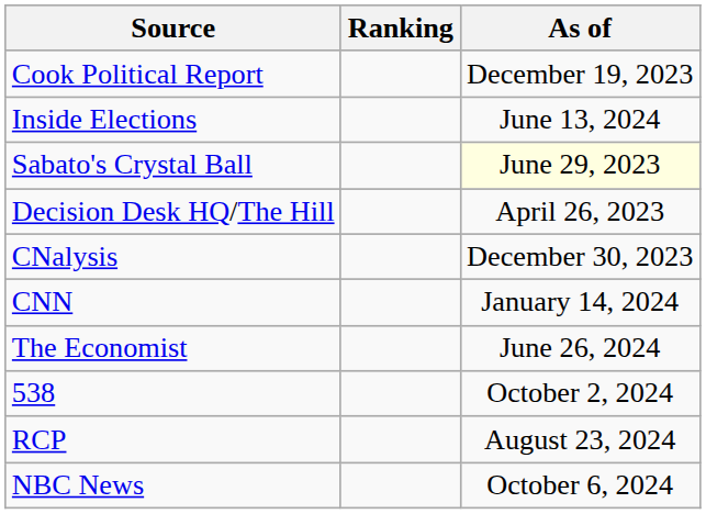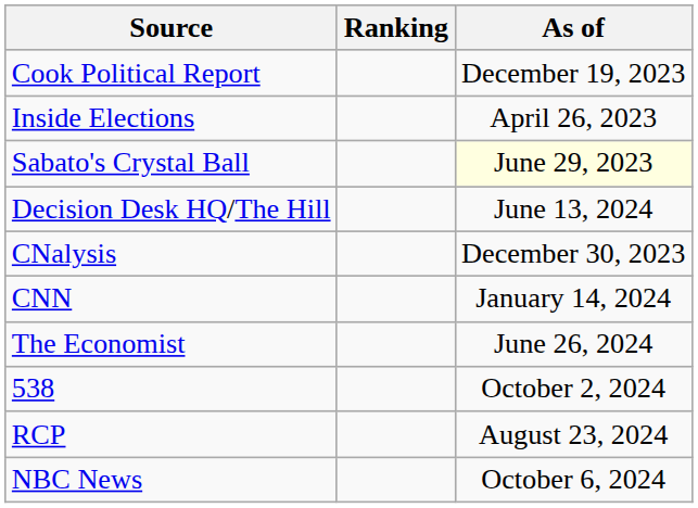Inside Elections | As of: June 13, 2024 -> April 26, 2023
Decision Desk HQ/The Hill | As of: April 26, 2023 -> June 13, 2024
